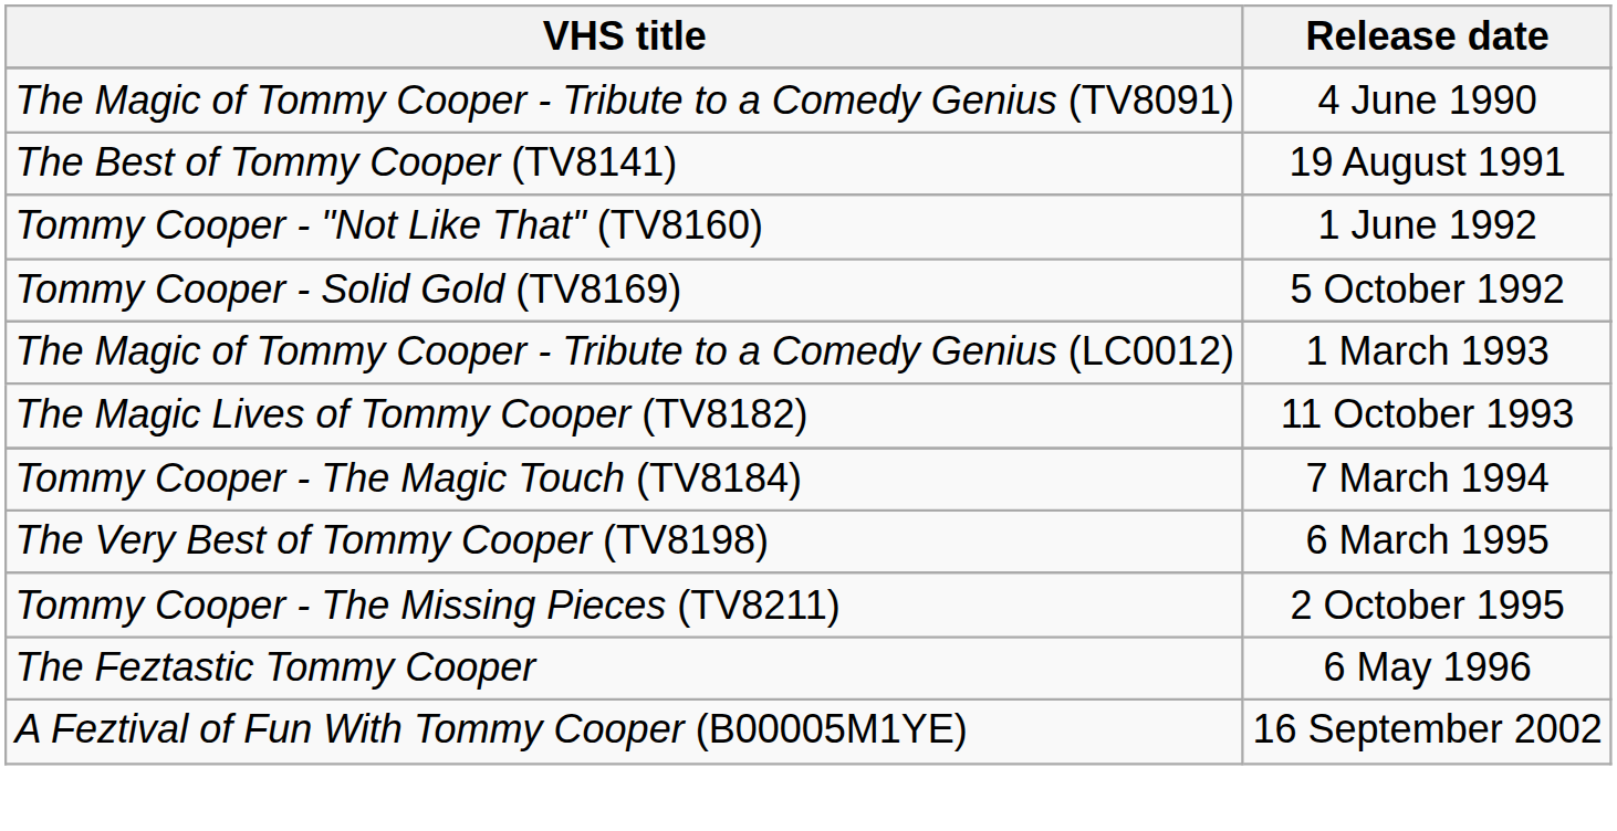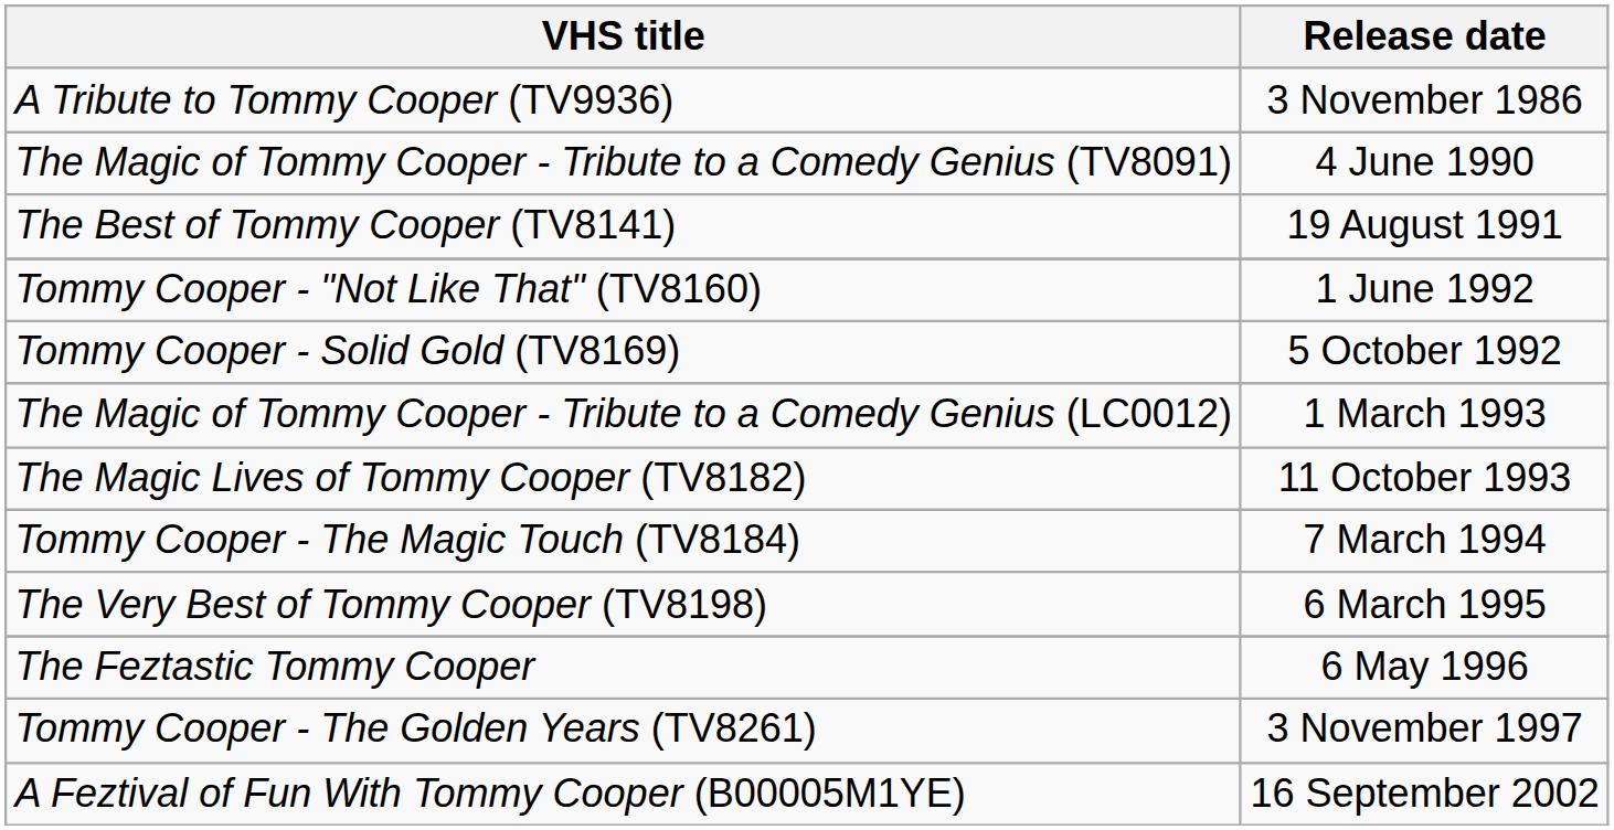+ row: A Tribute to Tommy Cooper (TV9936) | 3 November 1986
- row: Tommy Cooper - The Missing Pieces (TV8211) | 2 October 1995
+ row: Tommy Cooper - The Golden Years (TV8261) | 3 November 1997
